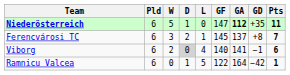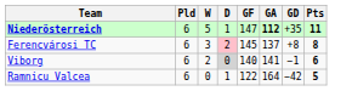- column: L | 0 | 1 | 4 | 5
Ferencvárosi TC | D: no background -> pink background
Ferencvárosi TC | Pts: 7 -> 8
Ramnicu Valcea | Pts: 1 -> 5
